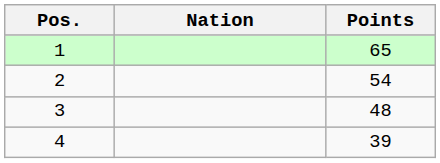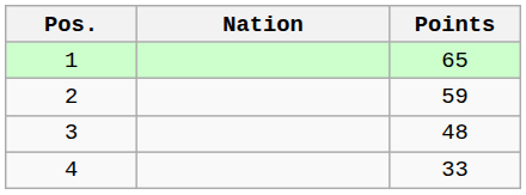2 | Points: 54 -> 59
4 | Points: 39 -> 33
